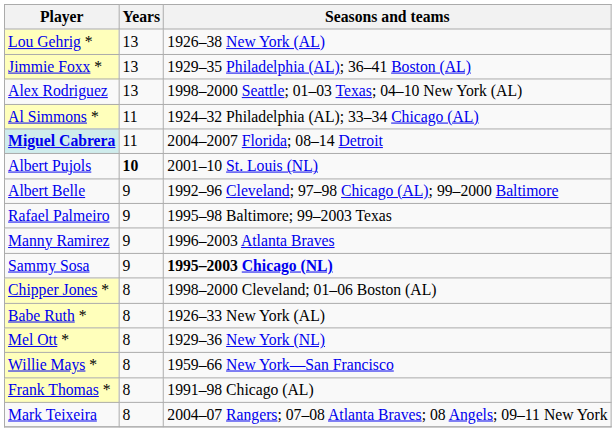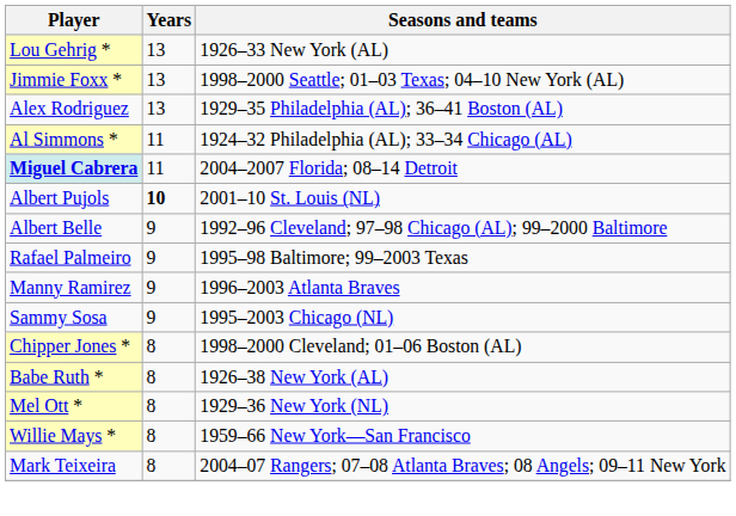Lou Gehrig * | Seasons and teams: 1926–38 New York (AL) -> 1926–33 New York (AL)
Jimmie Foxx * | Seasons and teams: 1929–35 Philadelphia (AL); 36–41 Boston (AL) -> 1998–2000 Seattle; 01–03 Texas; 04–10 New York (AL)
Alex Rodriguez | Seasons and teams: 1998–2000 Seattle; 01–03 Texas; 04–10 New York (AL) -> 1929–35 Philadelphia (AL); 36–41 Boston (AL)
Sammy Sosa | Seasons and teams: bold -> normal
Babe Ruth * | Seasons and teams: 1926–33 New York (AL) -> 1926–38 New York (AL)
- row: Frank Thomas * | 8 | 1991–98 Chicago (AL)
